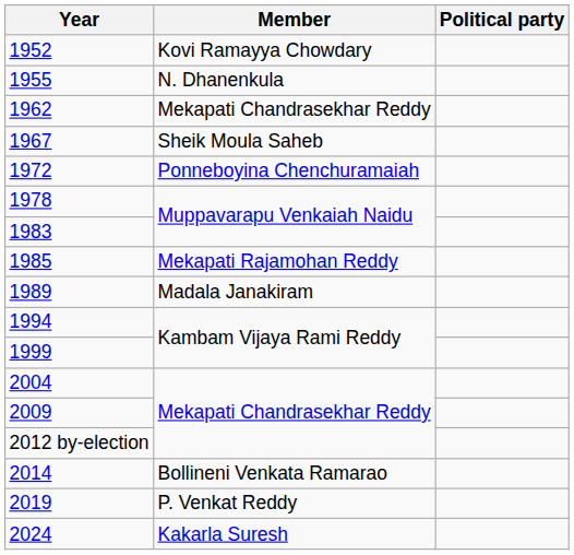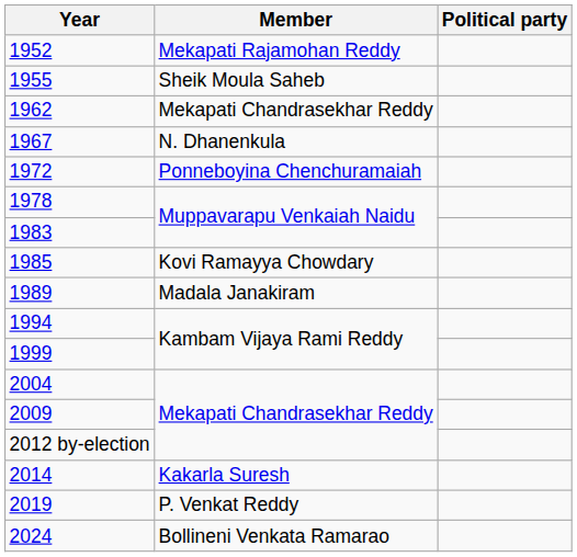1952 | Member: Kovi Ramayya Chowdary -> Mekapati Rajamohan Reddy
1955 | Member: N. Dhanenkula -> Sheik Moula Saheb
1967 | Member: Sheik Moula Saheb -> N. Dhanenkula
1985 | Member: Mekapati Rajamohan Reddy -> Kovi Ramayya Chowdary
2014 | Member: Bollineni Venkata Ramarao -> Kakarla Suresh
2024 | Member: Kakarla Suresh -> Bollineni Venkata Ramarao
